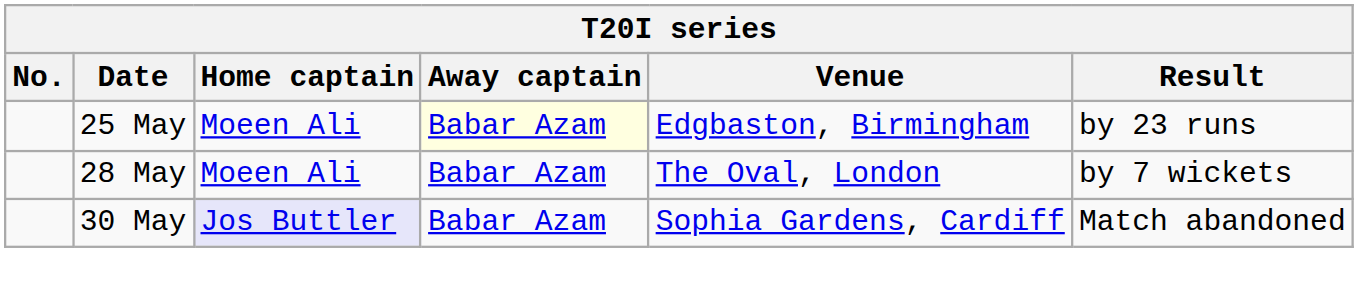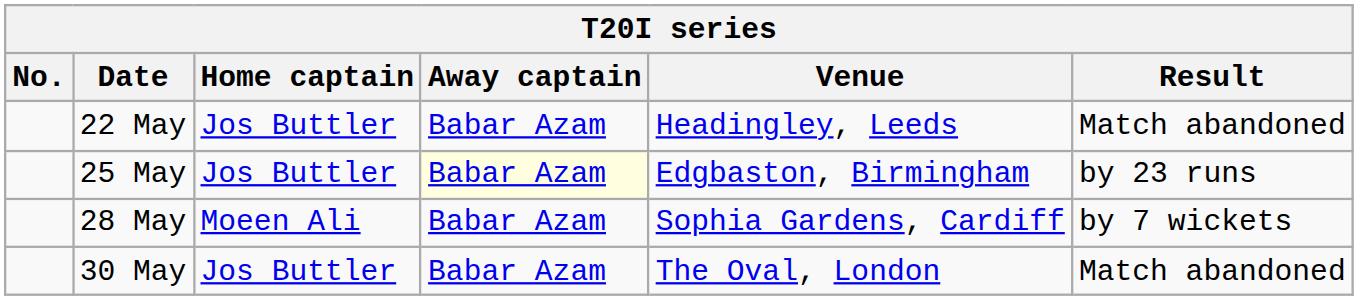+ row: 22 May | Jos Buttler | Babar Azam | Headingley, Leeds | Match abandoned
25 May | Home captain: Moeen Ali -> Jos Buttler
28 May | Venue: The Oval, London -> Sophia Gardens, Cardiff
30 May | Home captain: lavender background -> no background
30 May | Venue: Sophia Gardens, Cardiff -> The Oval, London
